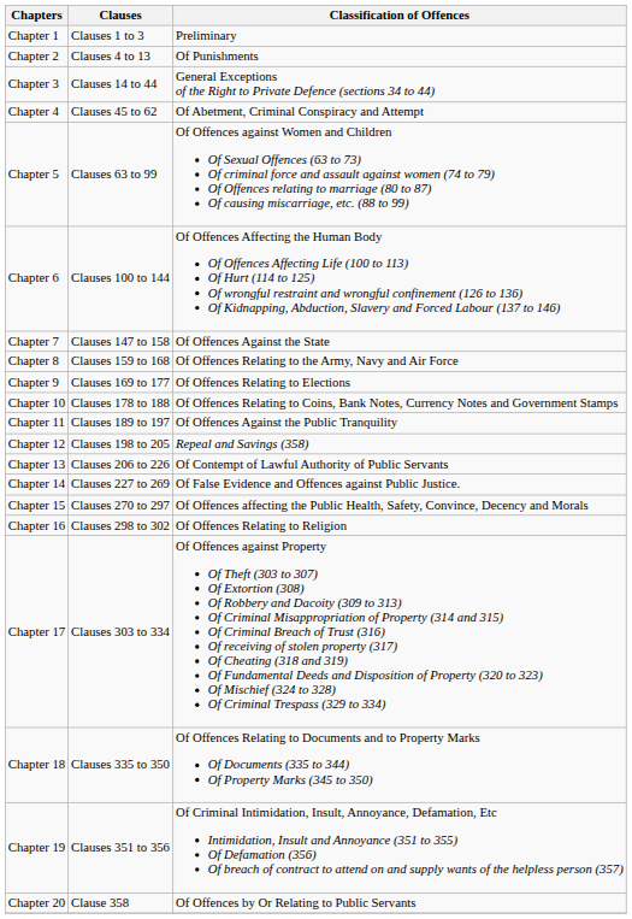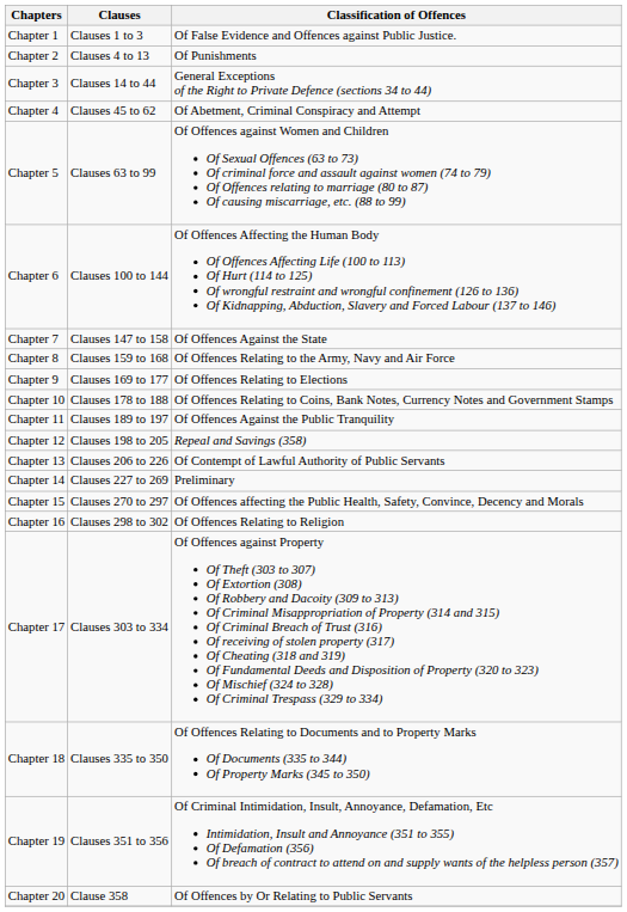Chapter 1 | Classification of Offences: Preliminary -> Of False Evidence and Offences against Public Justice.
Chapter 14 | Classification of Offences: Of False Evidence and Offences against Public Justice. -> Preliminary
